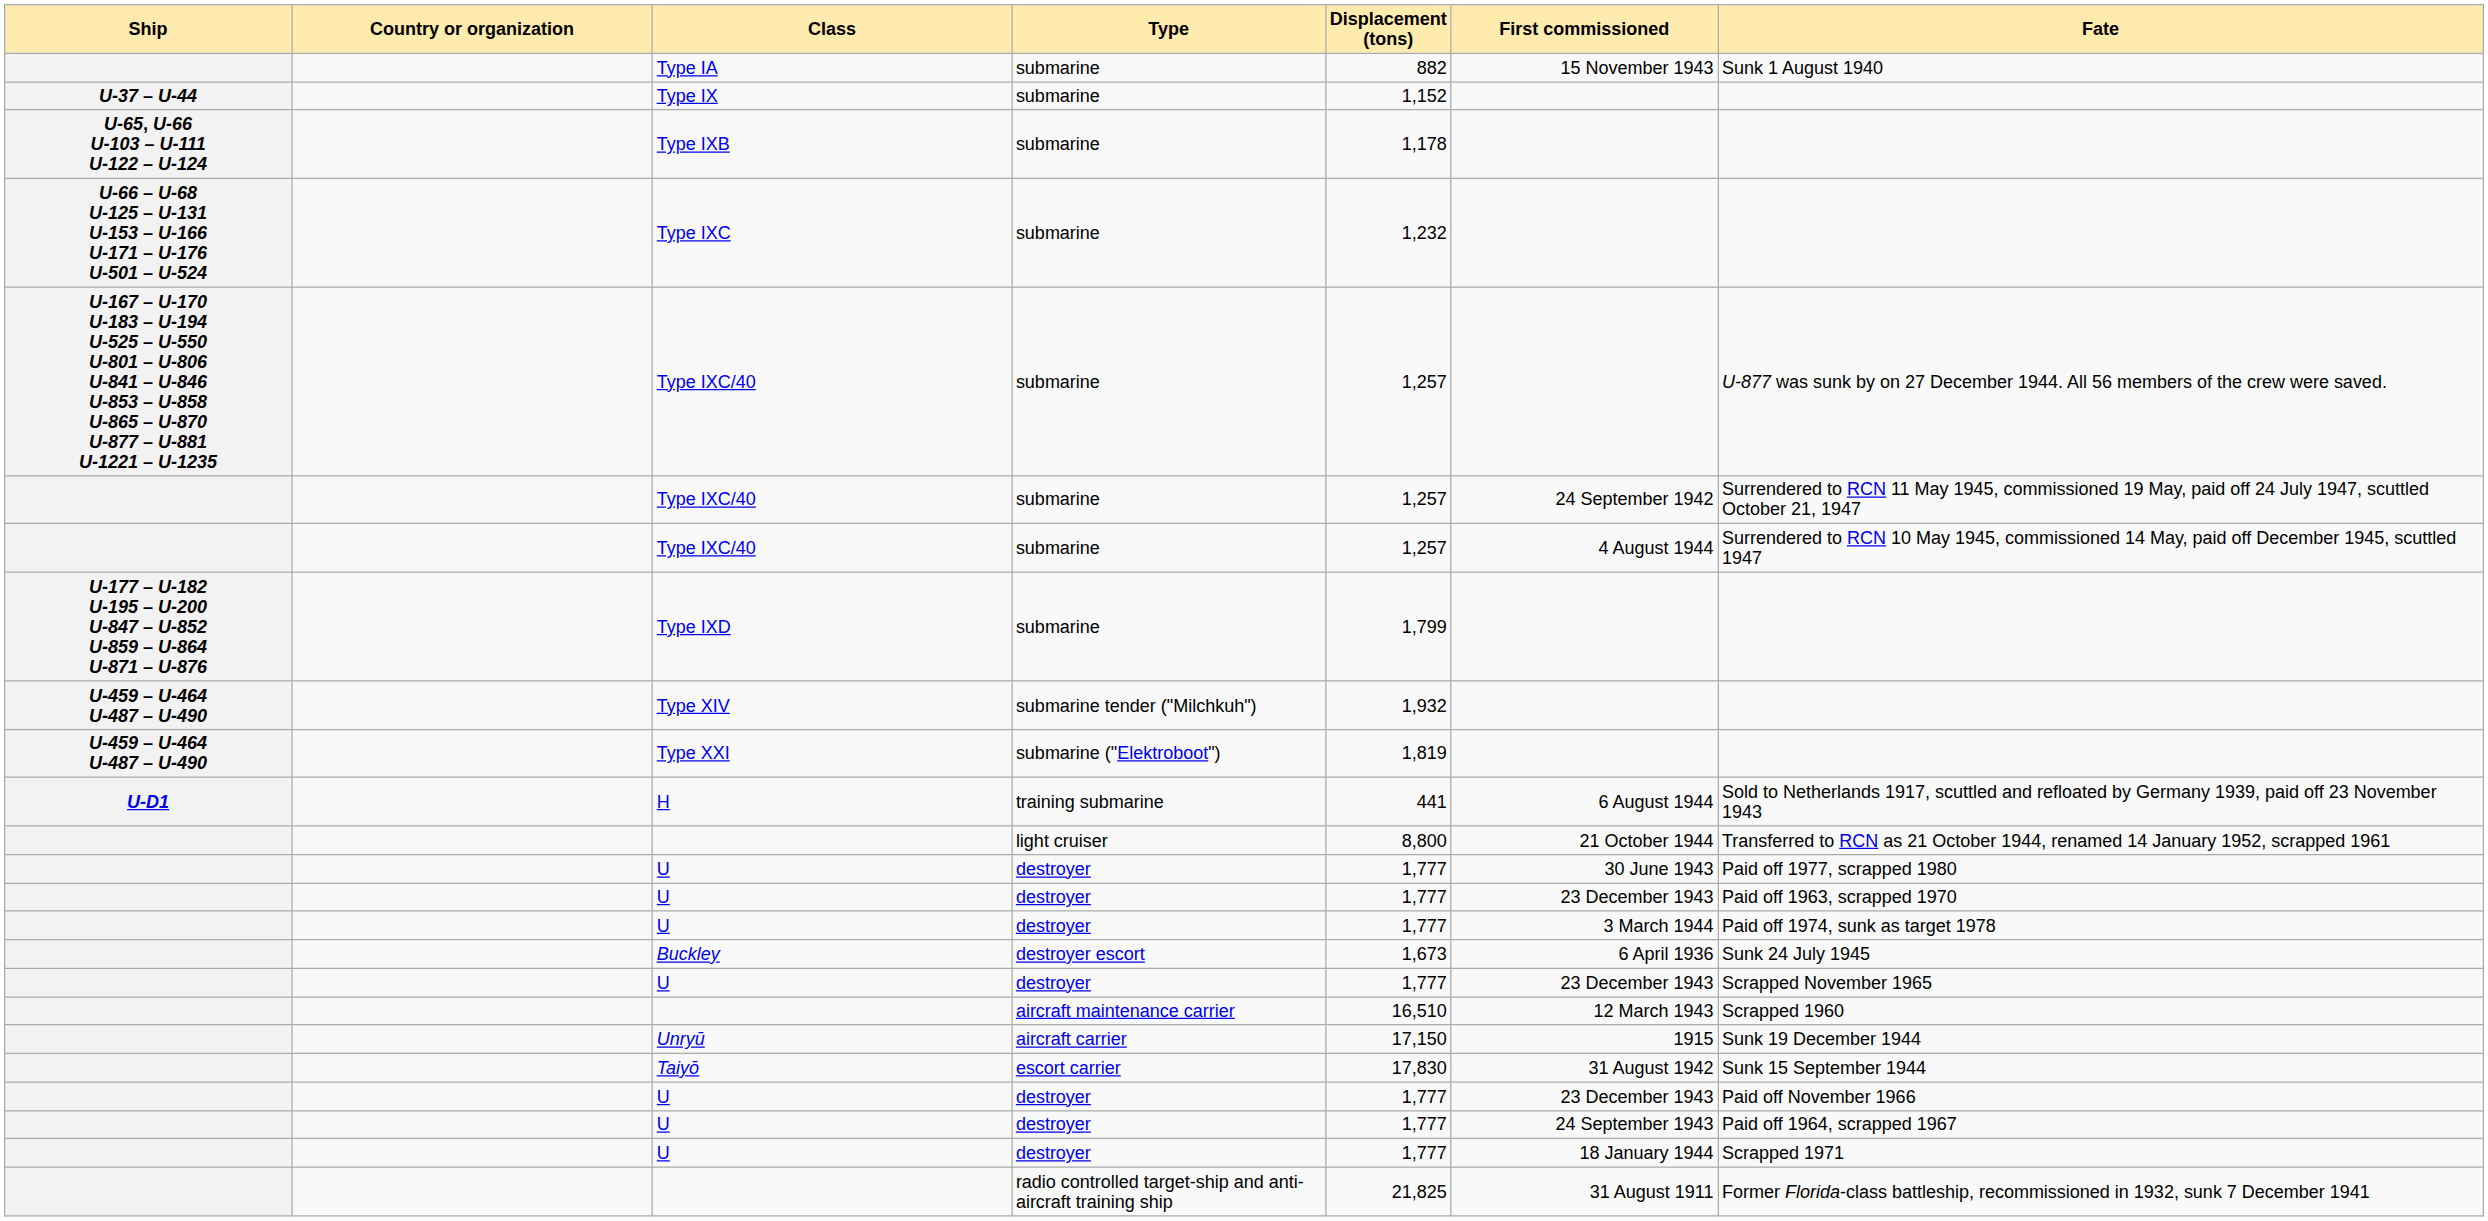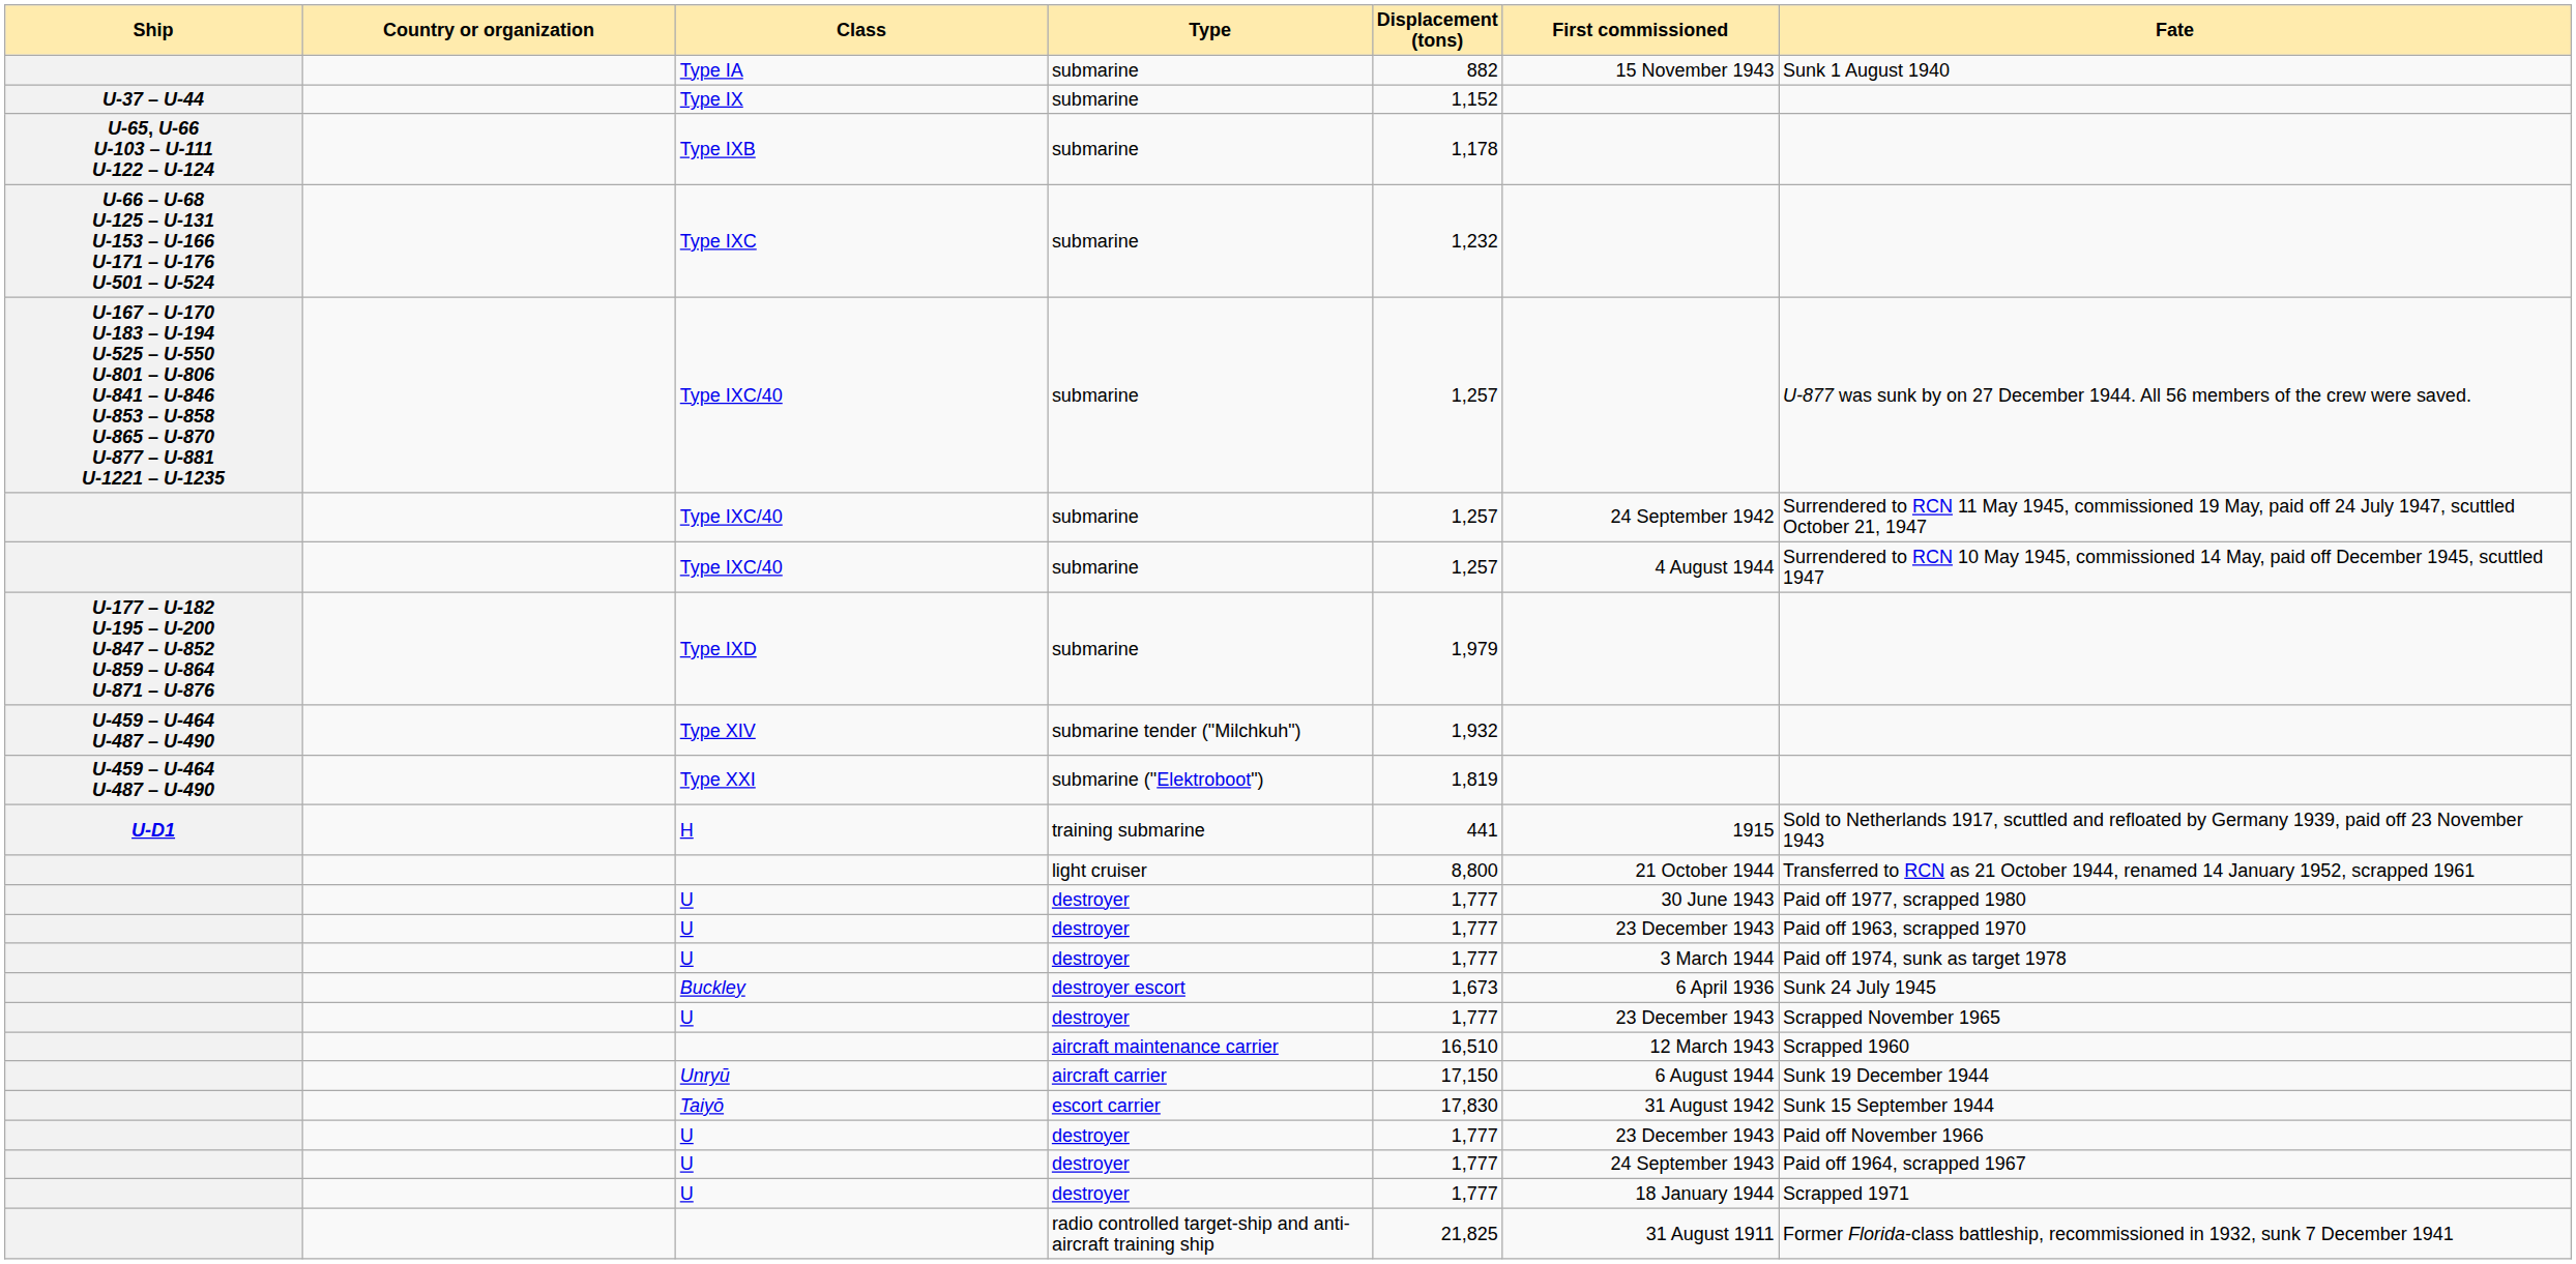Type IXD | Displacement (tons): 1,799 -> 1,979
H | First commissioned: 6 August 1944 -> 1915
Unryū | First commissioned: 1915 -> 6 August 1944
